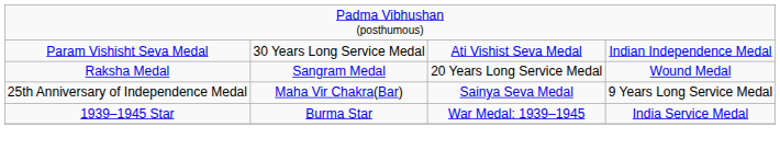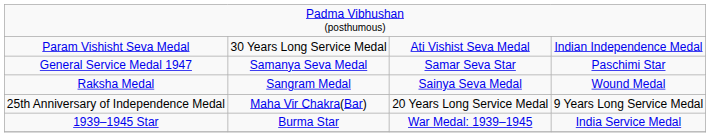+ row: General Service Medal 1947 | Samanya Seva Medal | Samar Seva Star | Paschimi Star
Raksha Medal | column 3: 20 Years Long Service Medal -> Sainya Seva Medal
25th Anniversary of Independence Medal | column 3: Sainya Seva Medal -> 20 Years Long Service Medal
